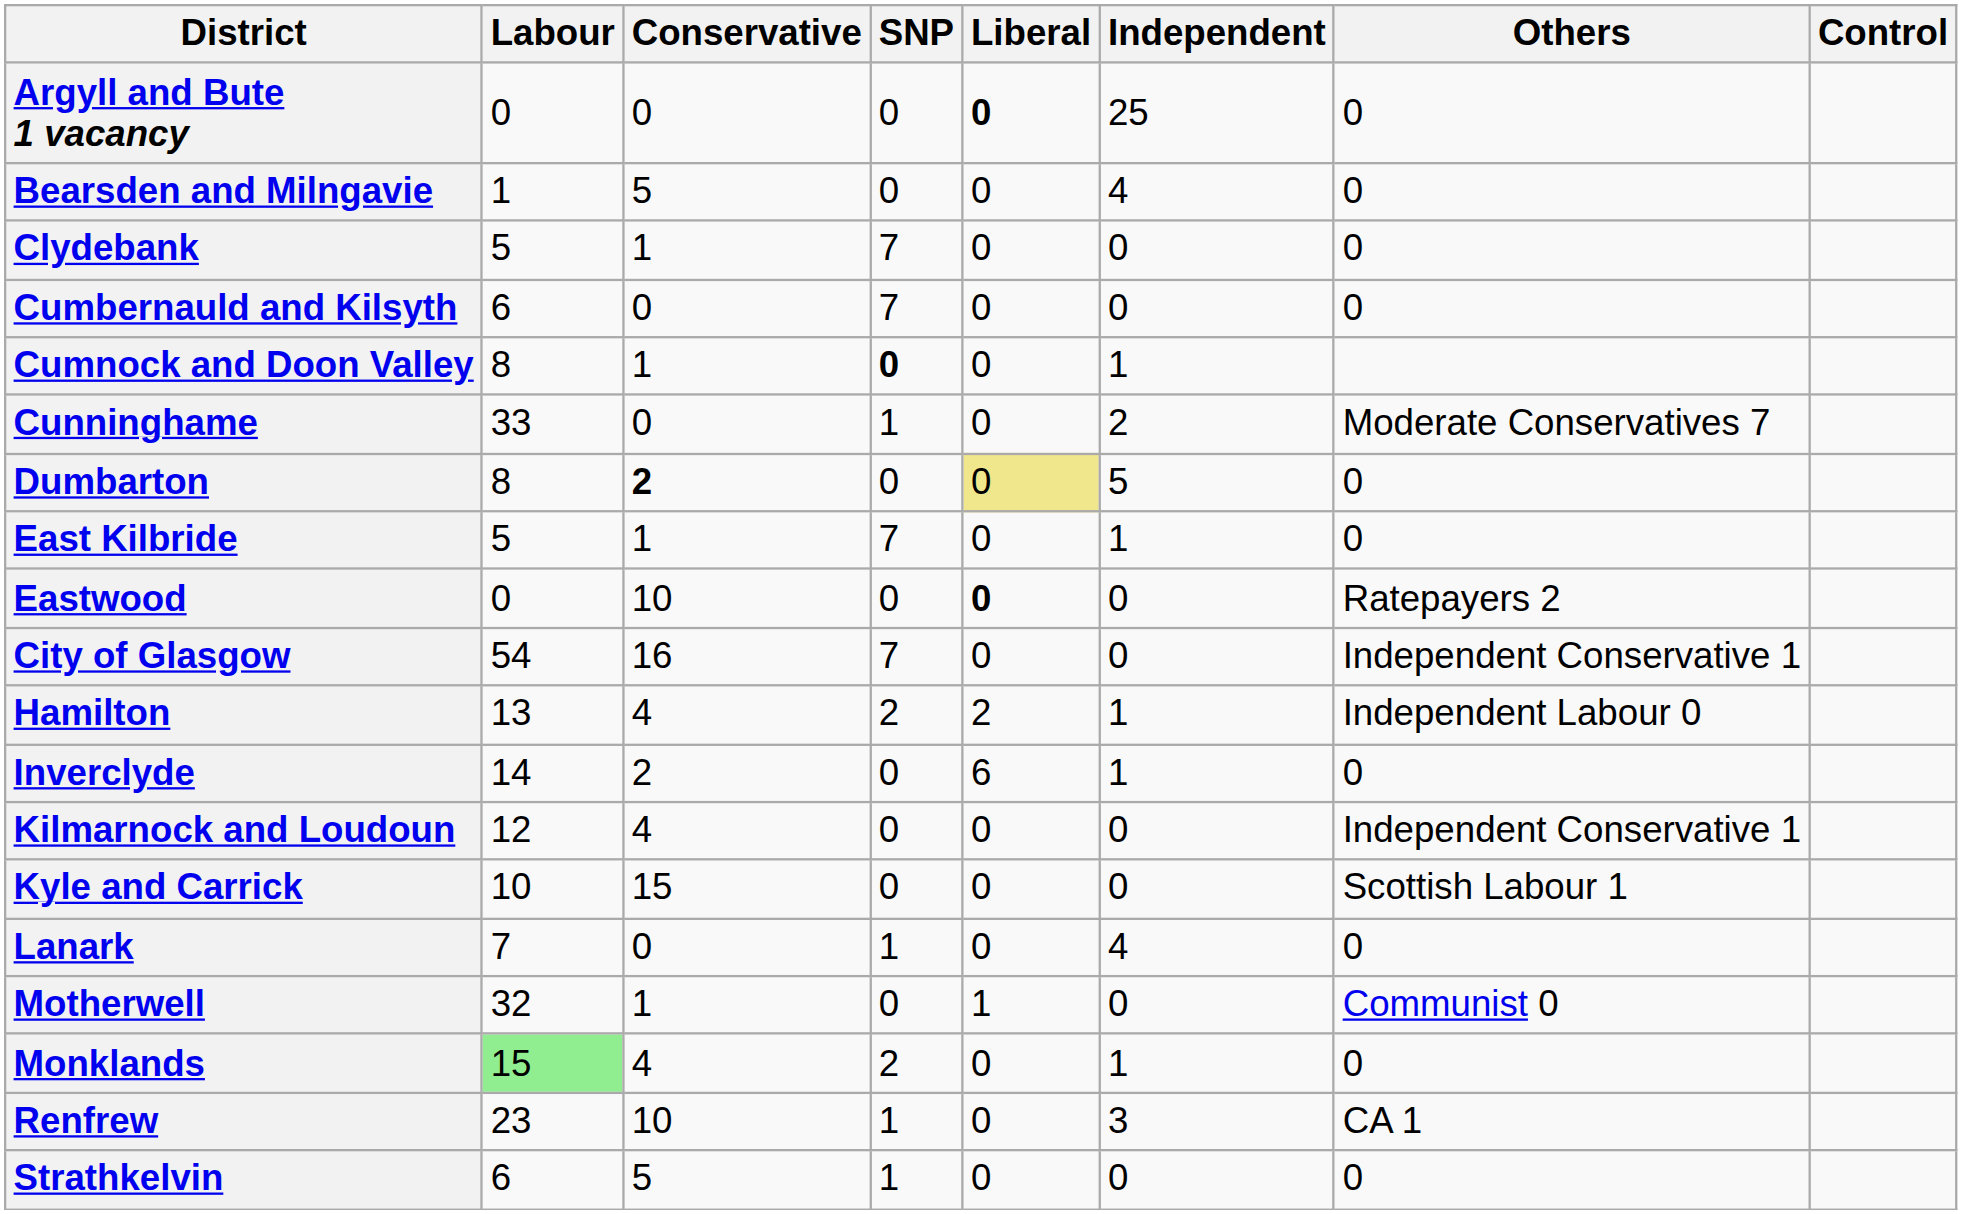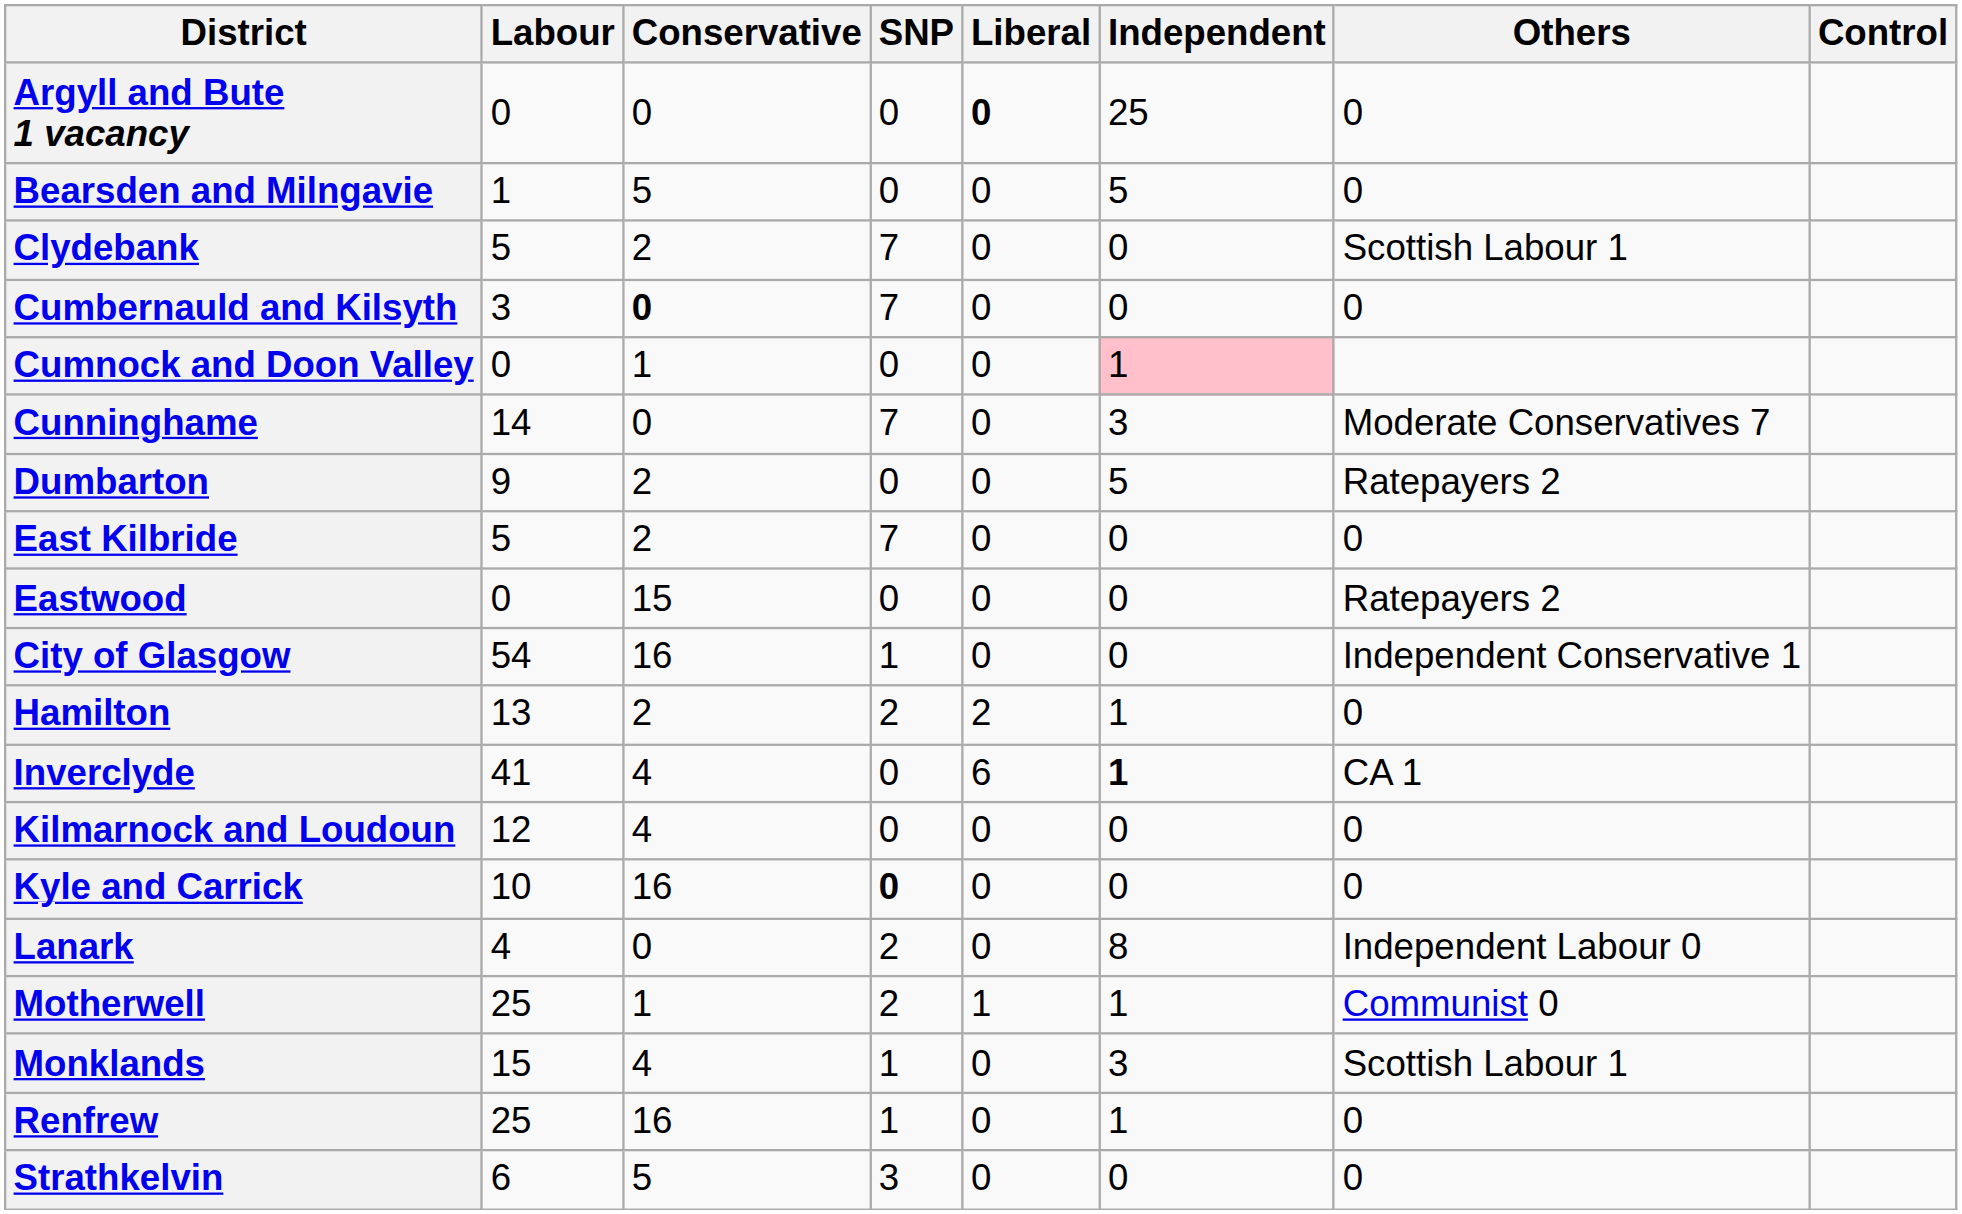Bearsden and Milngavie | Independent: 4 -> 5
Clydebank | Conservative: 1 -> 2
Clydebank | Others: 0 -> Scottish Labour 1
Cumbernauld and Kilsyth | Labour: 6 -> 3
Cumbernauld and Kilsyth | Conservative: normal -> bold
Cumnock and Doon Valley | Labour: 8 -> 0
Cumnock and Doon Valley | SNP: bold -> normal
Cumnock and Doon Valley | Independent: no background -> pink background
Cunninghame | Labour: 33 -> 14
Cunninghame | SNP: 1 -> 7
Cunninghame | Independent: 2 -> 3
Dumbarton | Labour: 8 -> 9
Dumbarton | Conservative: bold -> normal
Dumbarton | Liberal: khaki background -> no background
Dumbarton | Others: 0 -> Ratepayers 2
East Kilbride | Conservative: 1 -> 2
East Kilbride | Independent: 1 -> 0
Eastwood | Conservative: 10 -> 15
Eastwood | Liberal: bold -> normal
City of Glasgow | SNP: 7 -> 1
Hamilton | Conservative: 4 -> 2
Hamilton | Others: Independent Labour 0 -> 0
Inverclyde | Labour: 14 -> 41
Inverclyde | Conservative: 2 -> 4
Inverclyde | Independent: normal -> bold
Inverclyde | Others: 0 -> CA 1
Kilmarnock and Loudoun | Others: Independent Conservative 1 -> 0
Kyle and Carrick | Conservative: 15 -> 16
Kyle and Carrick | SNP: normal -> bold
Kyle and Carrick | Others: Scottish Labour 1 -> 0
Lanark | Labour: 7 -> 4
Lanark | SNP: 1 -> 2
Lanark | Independent: 4 -> 8
Lanark | Others: 0 -> Independent Labour 0
Motherwell | Labour: 32 -> 25
Motherwell | SNP: 0 -> 2
Motherwell | Independent: 0 -> 1
Monklands | Labour: lightgreen background -> no background
Monklands | SNP: 2 -> 1
Monklands | Independent: 1 -> 3
Monklands | Others: 0 -> Scottish Labour 1
Renfrew | Labour: 23 -> 25
Renfrew | Conservative: 10 -> 16
Renfrew | Independent: 3 -> 1
Renfrew | Others: CA 1 -> 0
Strathkelvin | SNP: 1 -> 3
